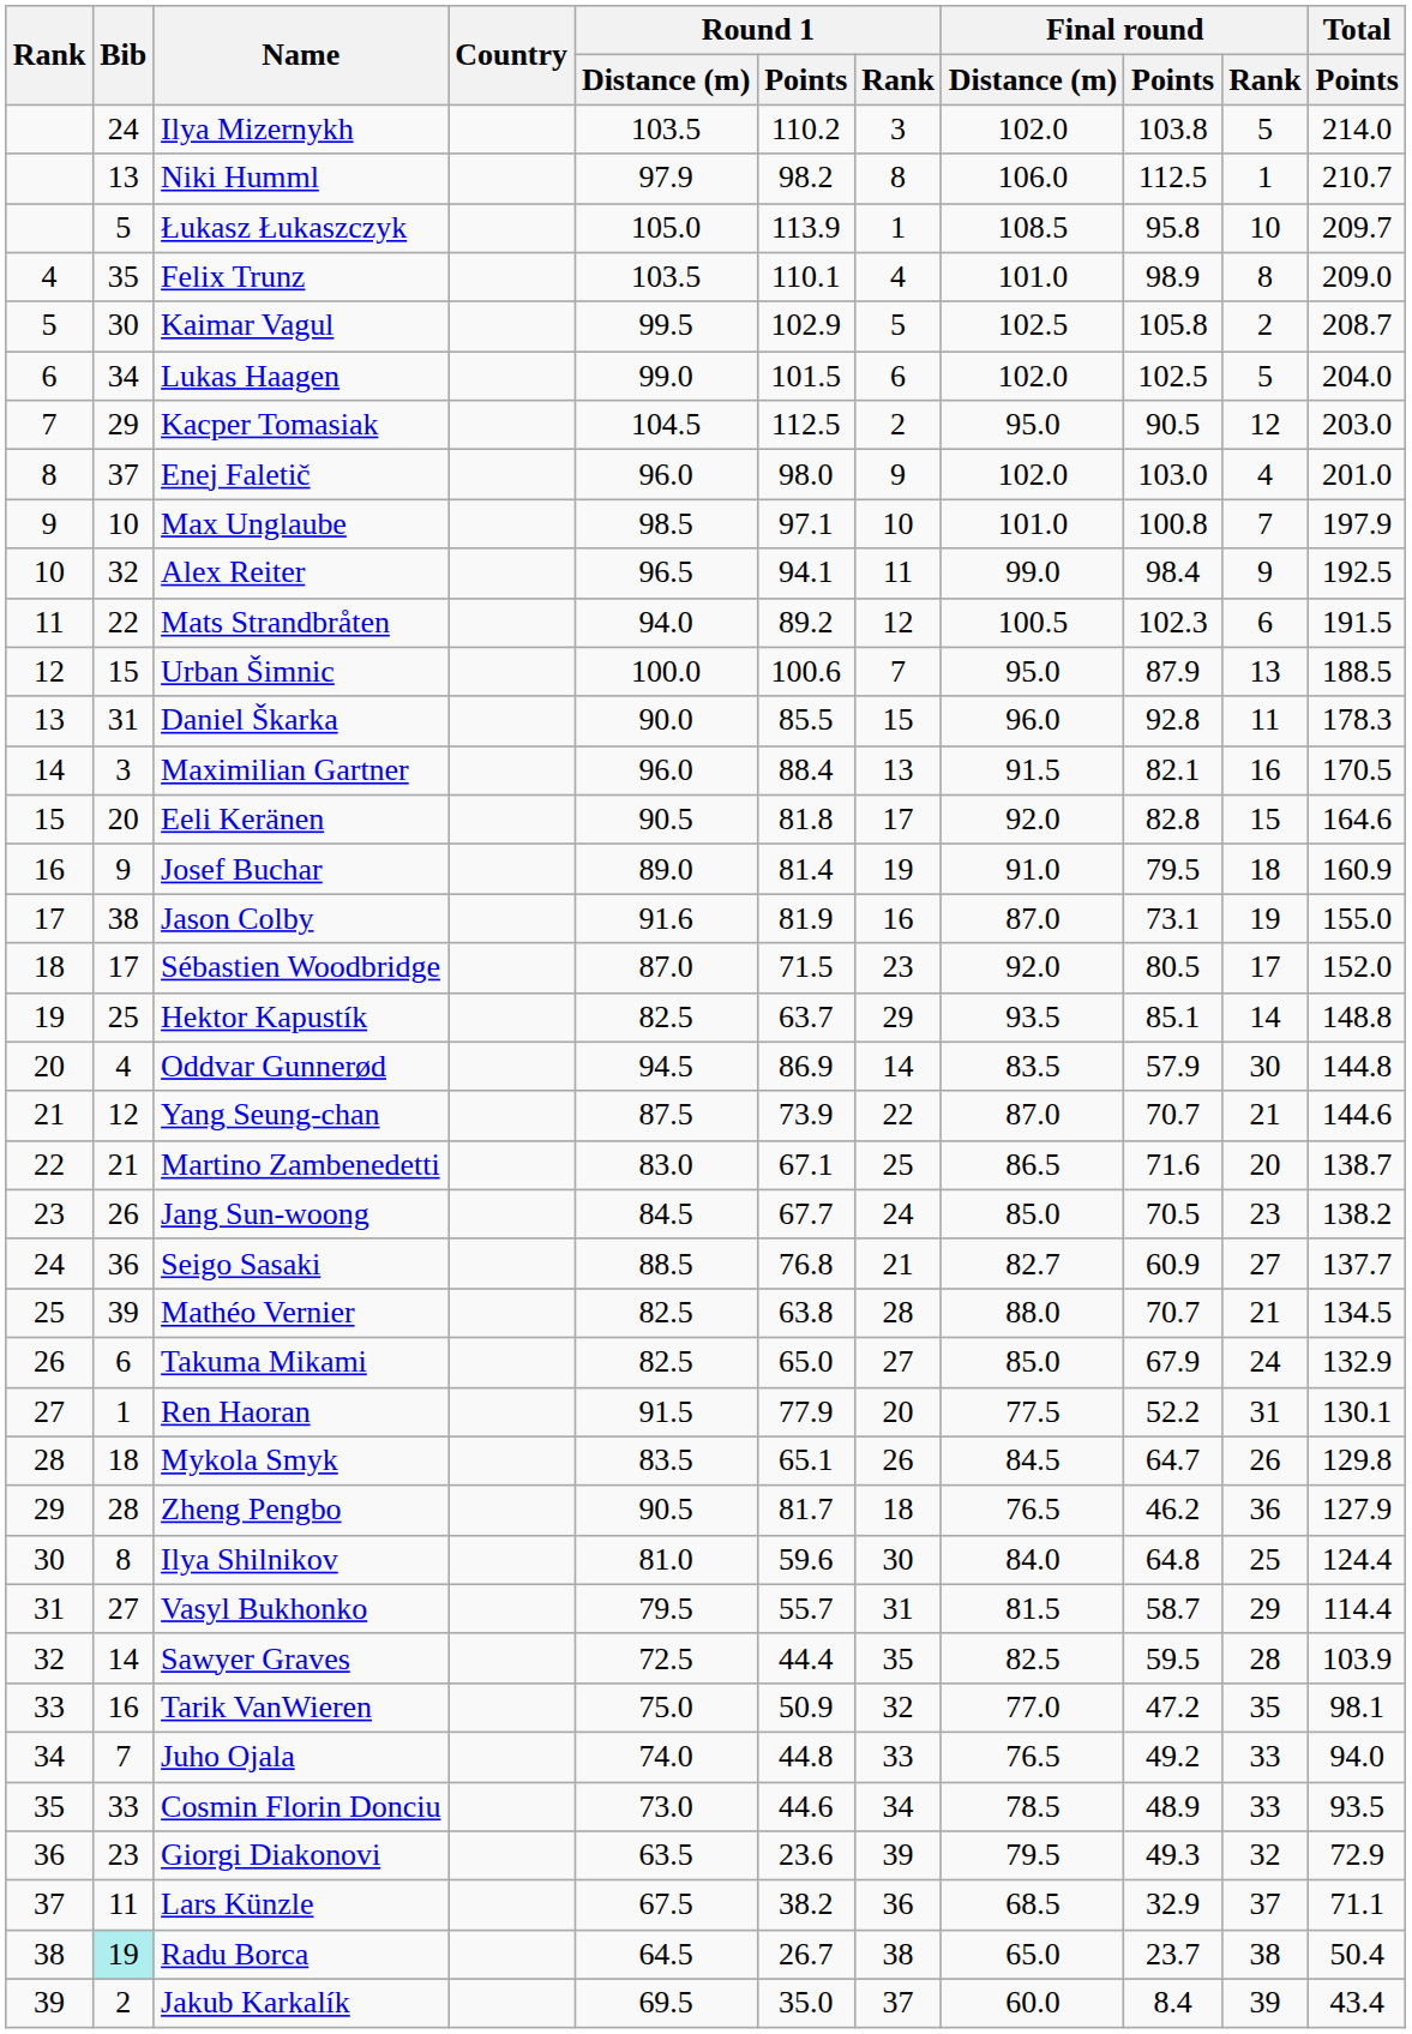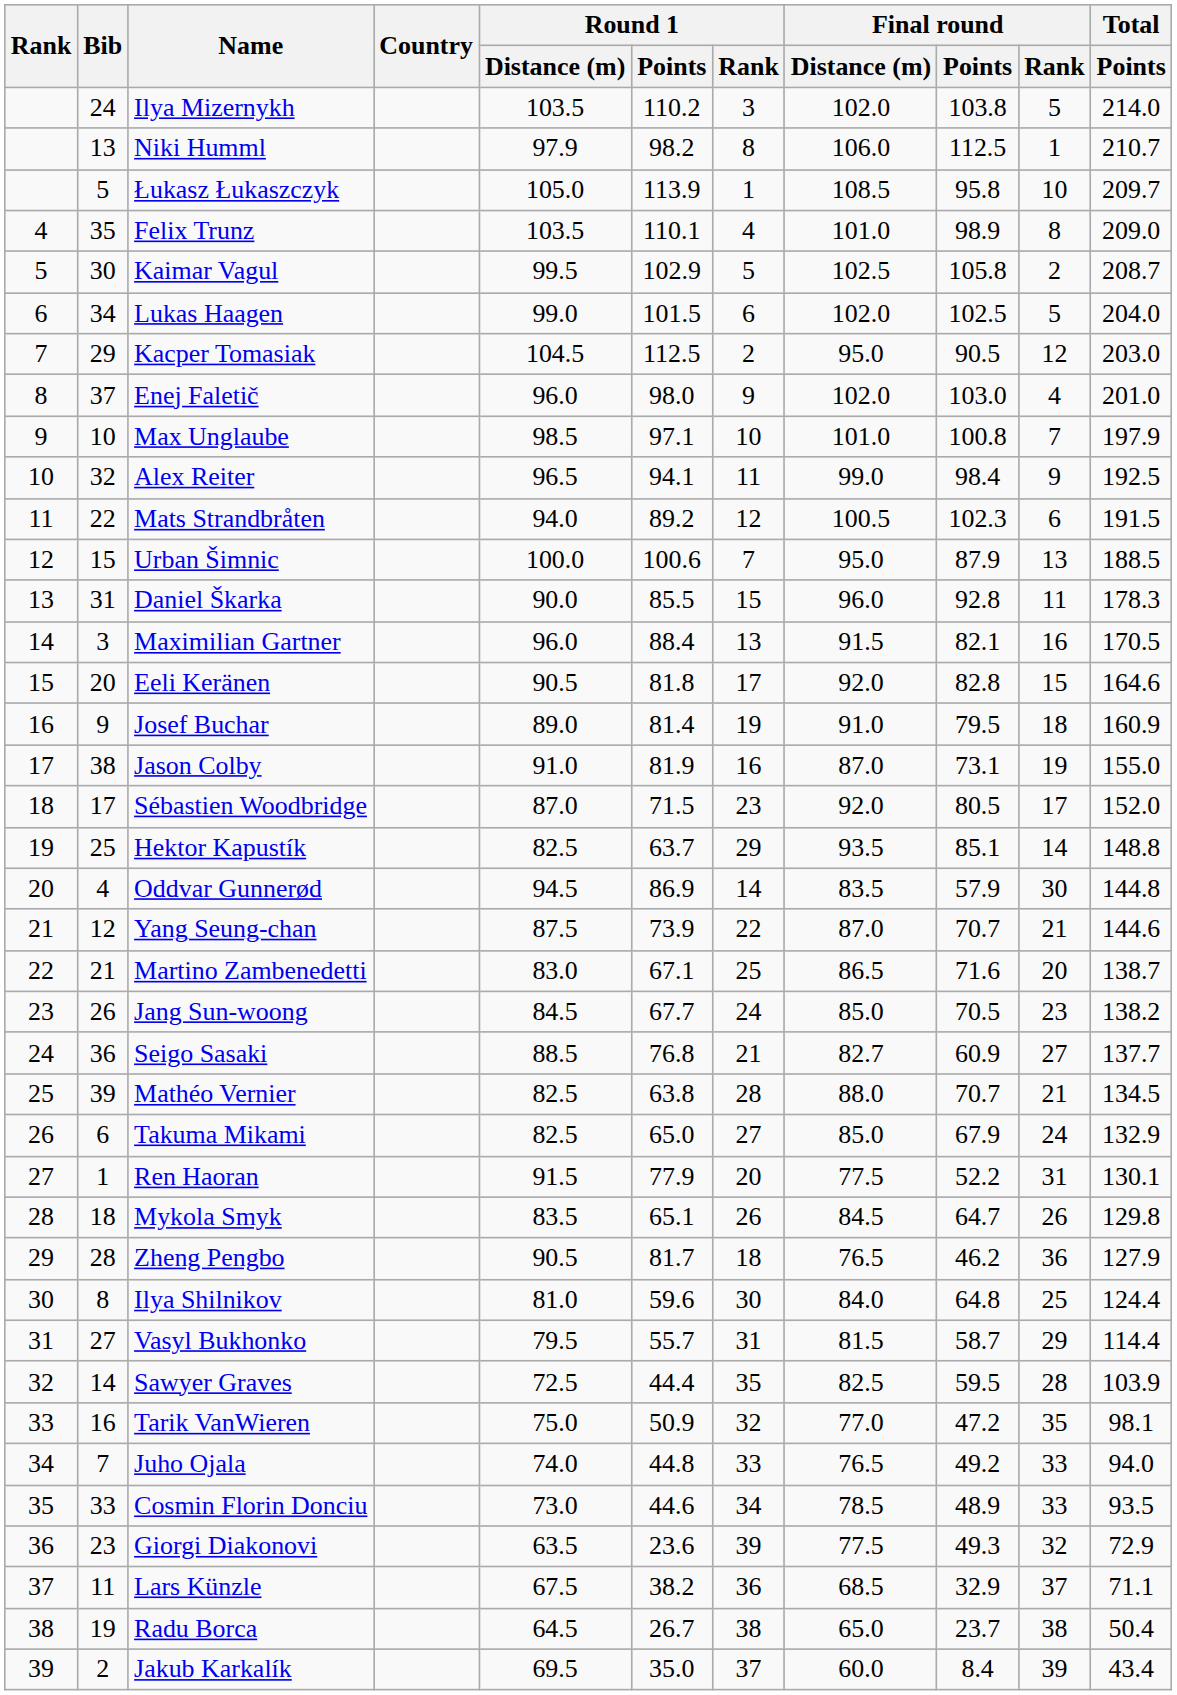Jason Colby | Round 1 / Distance (m): 91.6 -> 91.0
Giorgi Diakonovi | Final round / Distance (m): 79.5 -> 77.5
Radu Borca | Bib: paleturquoise background -> no background
